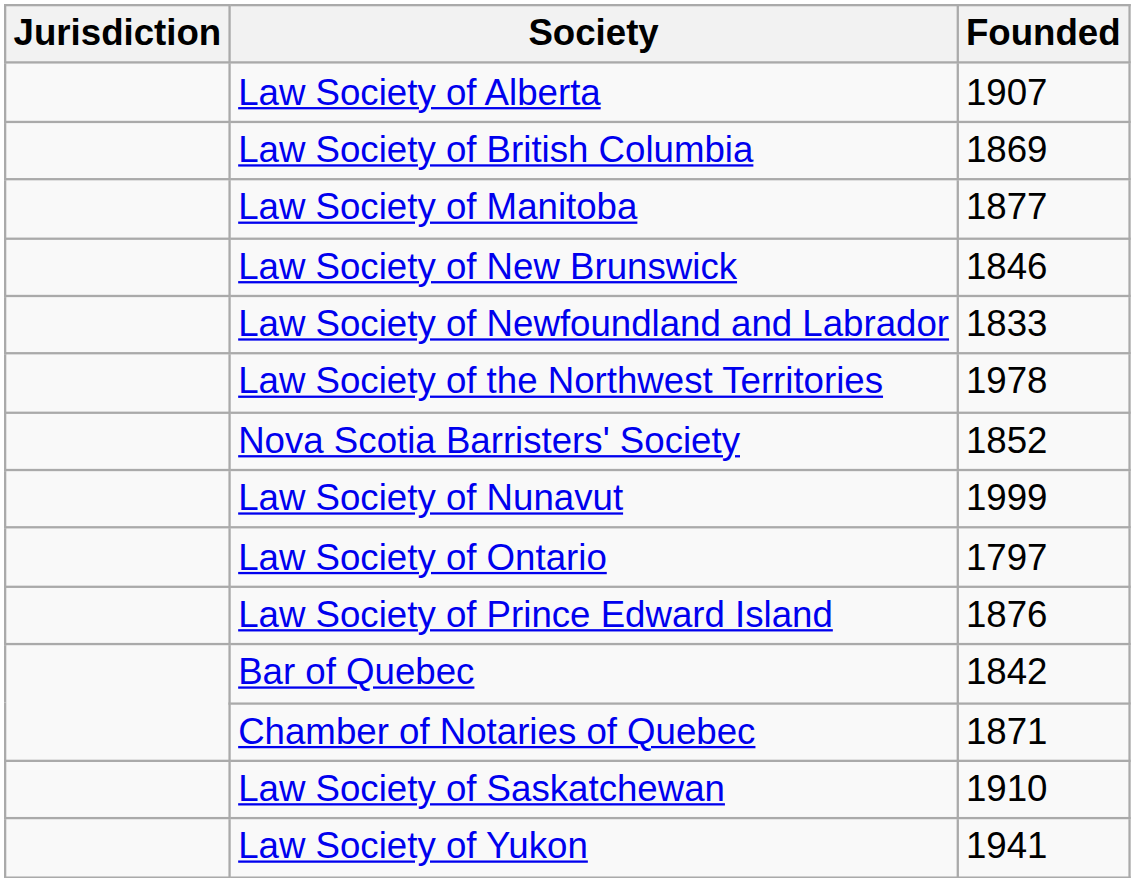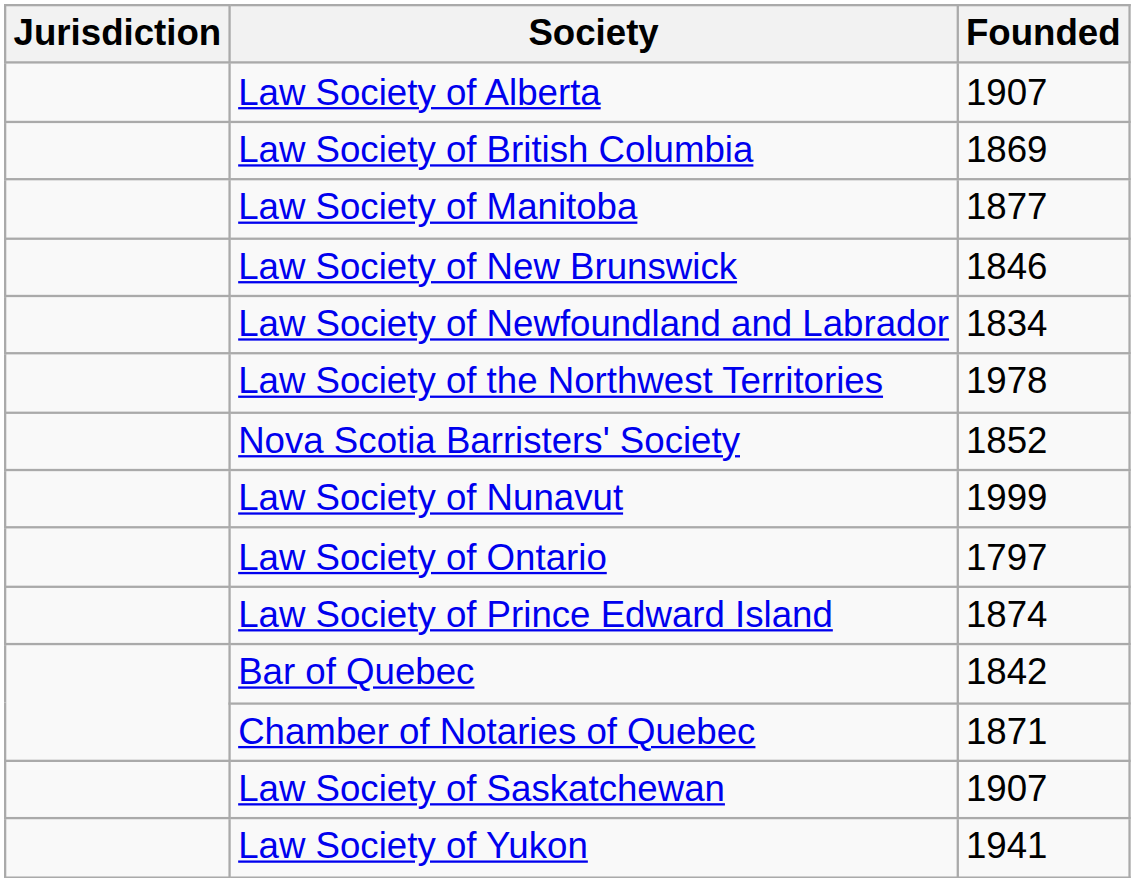Law Society of Newfoundland and Labrador | Founded: 1833 -> 1834
Law Society of Prince Edward Island | Founded: 1876 -> 1874
Law Society of Saskatchewan | Founded: 1910 -> 1907
